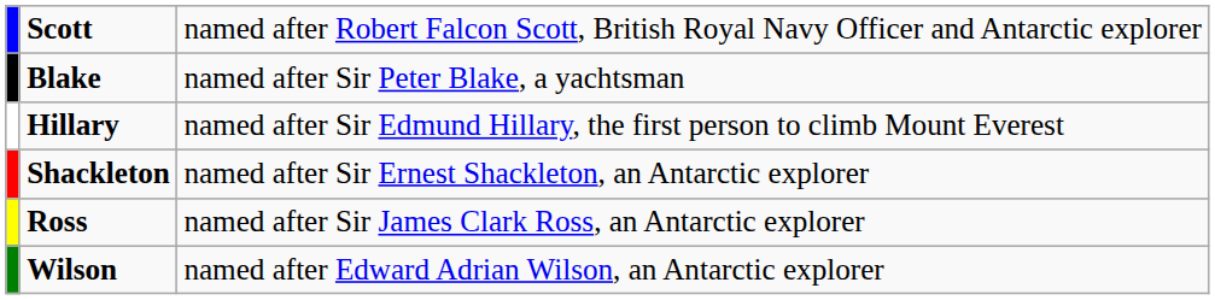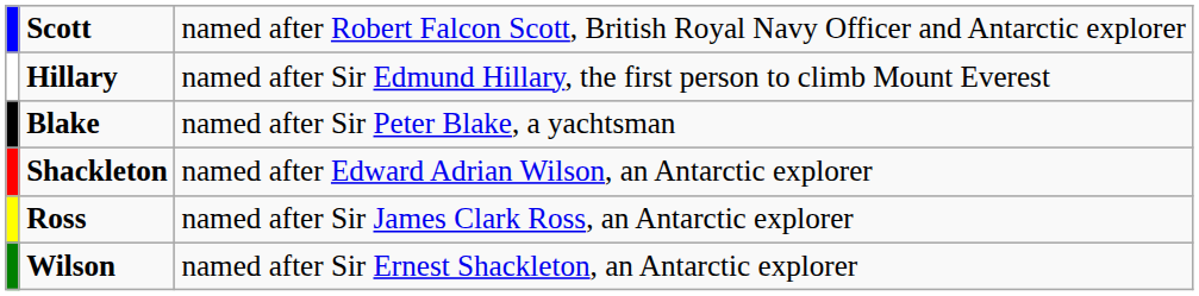rows swapped: Hillary <-> Blake
Shackleton | column 3: named after Sir Ernest Shackleton, an Antarctic explorer -> named after Edward Adrian Wilson, an Antarctic explorer
Wilson | column 3: named after Edward Adrian Wilson, an Antarctic explorer -> named after Sir Ernest Shackleton, an Antarctic explorer
